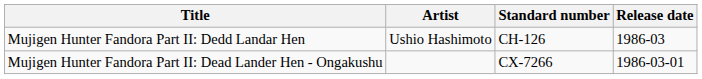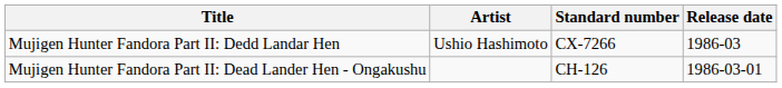Mujigen Hunter Fandora Part II: Dedd Landar Hen | Standard number: CH-126 -> CX-7266
Mujigen Hunter Fandora Part II: Dead Lander Hen - Ongakushu | Standard number: CX-7266 -> CH-126
